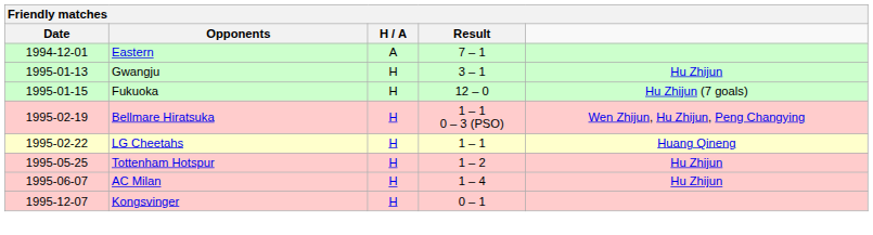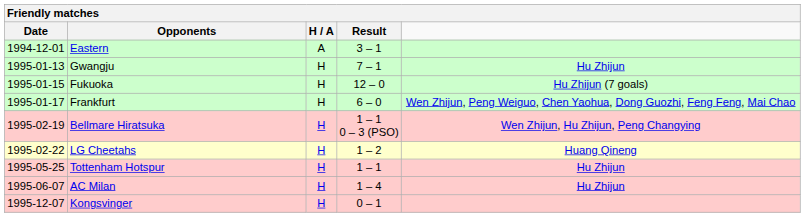Eastern | Result: 7 – 1 -> 3 – 1
Gwangju | Result: 3 – 1 -> 7 – 1
+ row: 1995-01-17 | Frankfurt | H | 6 – 0 | Wen Zhijun, Peng Weiguo, Chen Yaohua, Dong Guozhi, Feng Feng, Mai Chao
LG Cheetahs | Result: 1 – 1 -> 1 – 2
Tottenham Hotspur | Result: 1 – 2 -> 1 – 1
